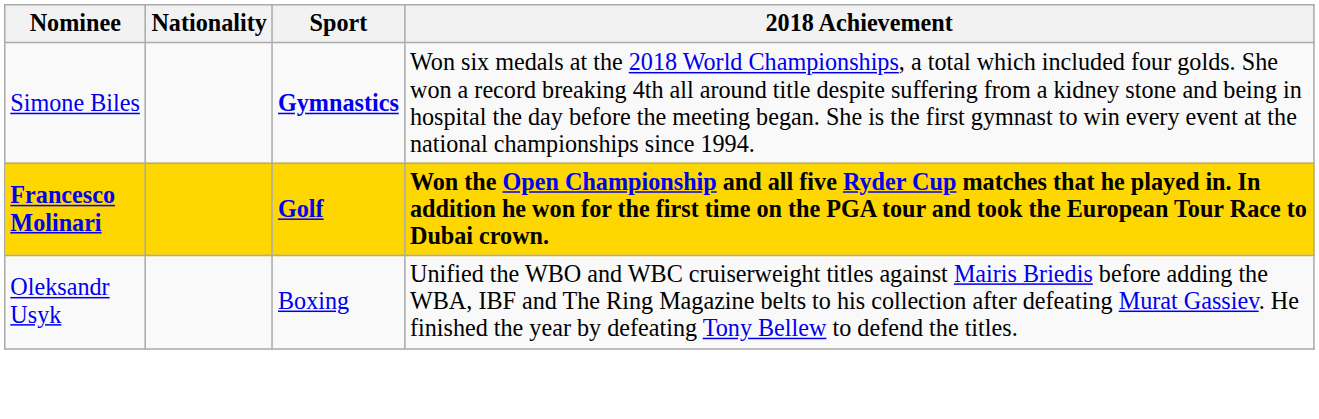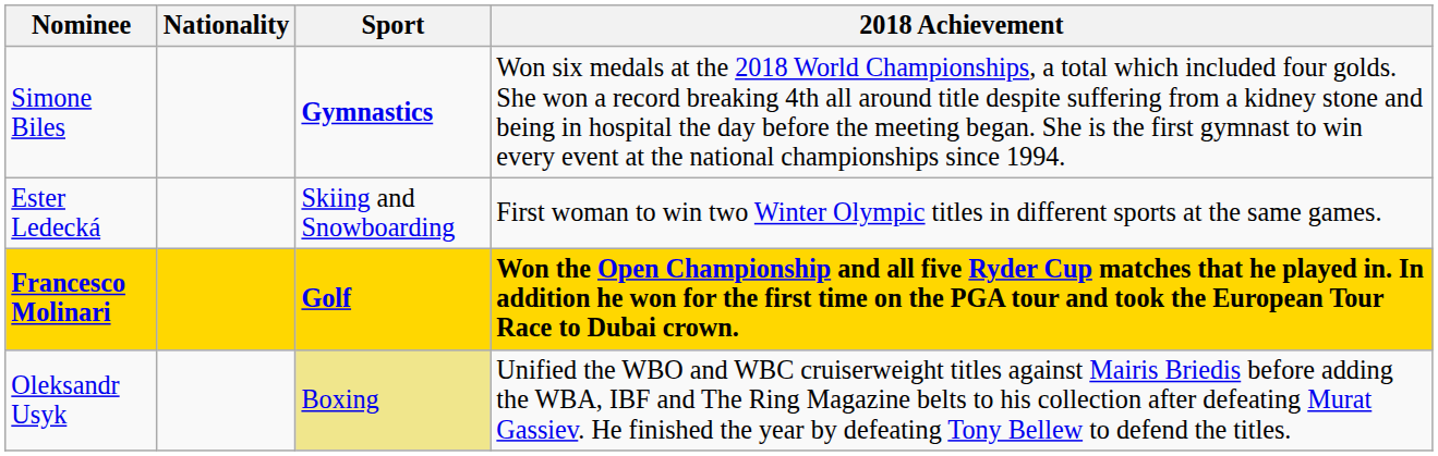+ row: Ester Ledecká | Skiing and Snowboarding | First woman to win two Winter Olympic titles in different sports at the same games.
Oleksandr Usyk | Sport: no background -> khaki background
